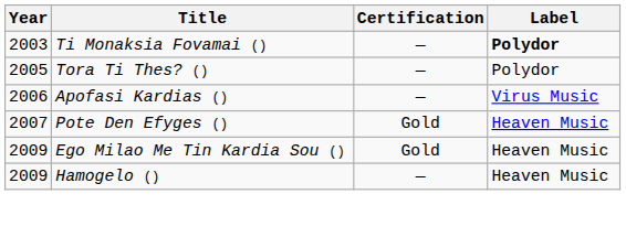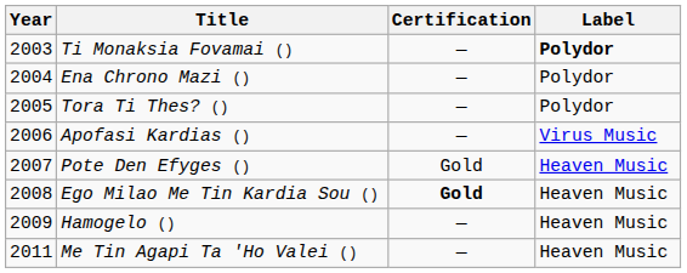+ row: 2004 | Ena Chrono Mazi () | — | Polydor
Ego Milao Me Tin Kardia Sou () | Year: 2009 -> 2008
Ego Milao Me Tin Kardia Sou () | Certification: normal -> bold
+ row: 2011 | Me Tin Agapi Ta 'Ho Valei () | — | Heaven Music
